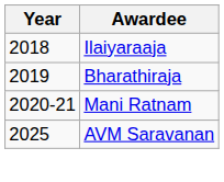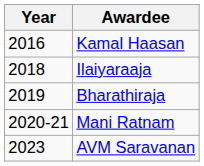+ row: 2016 | Kamal Haasan
AVM Saravanan | Year: 2025 -> 2023
